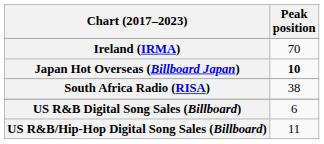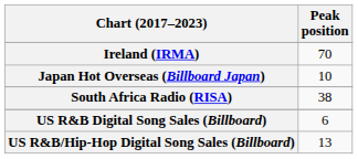Japan Hot Overseas (Billboard Japan) | Peak position: bold -> normal
US R&B/Hip-Hop Digital Song Sales (Billboard) | Peak position: 11 -> 13
